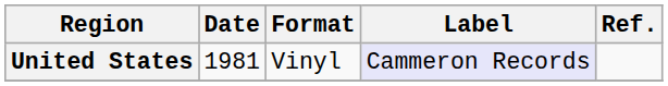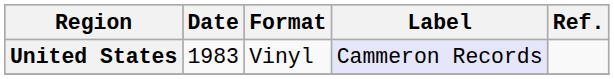United States | Date: 1981 -> 1983
